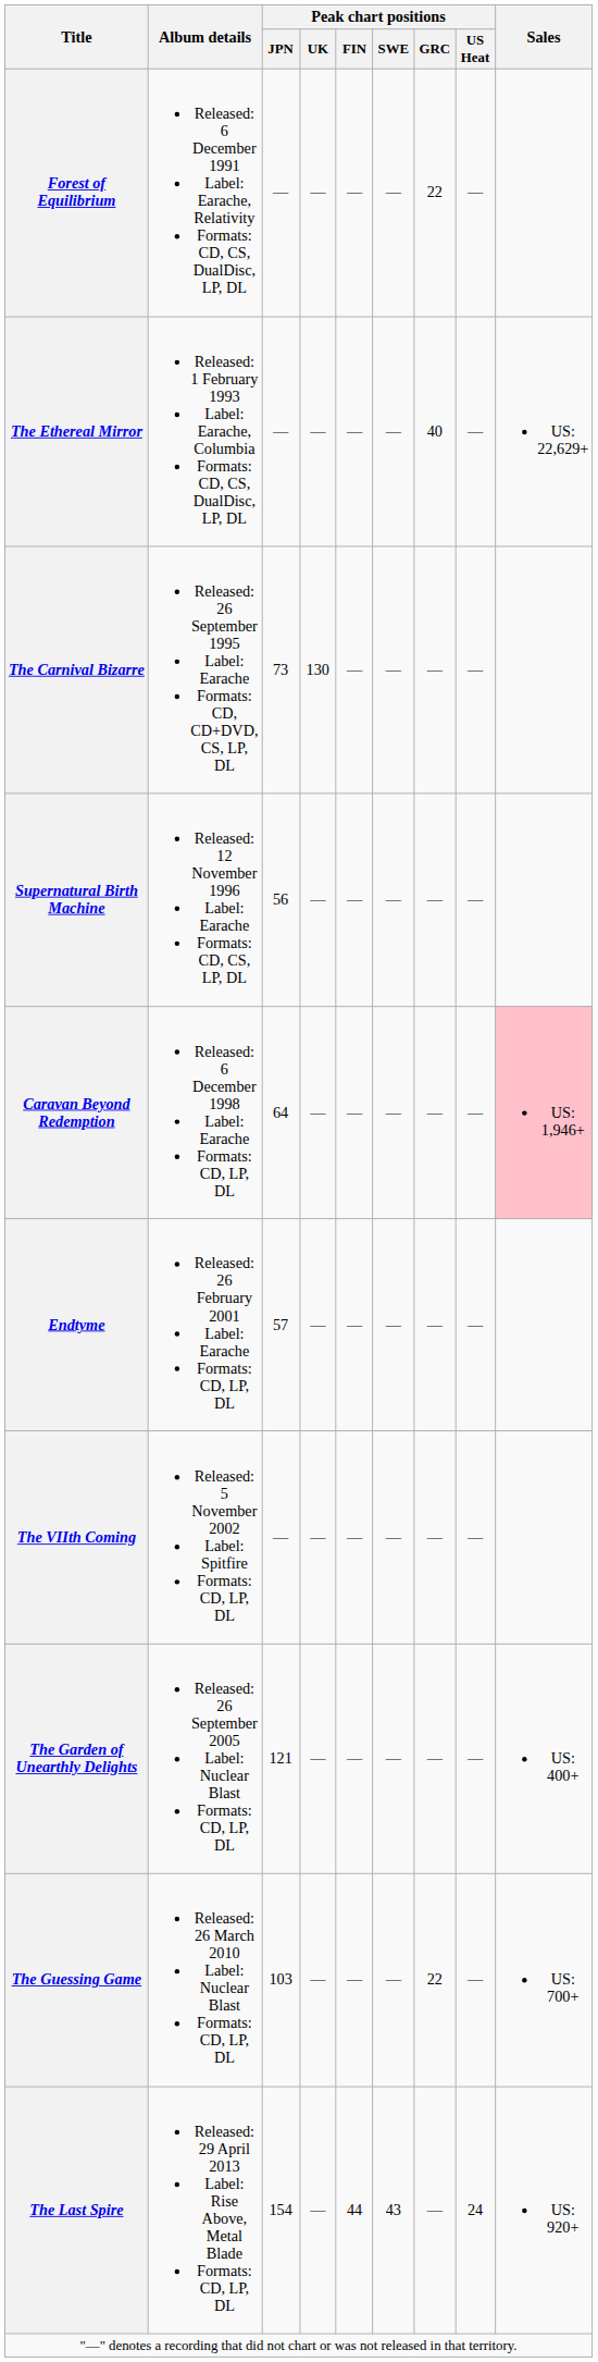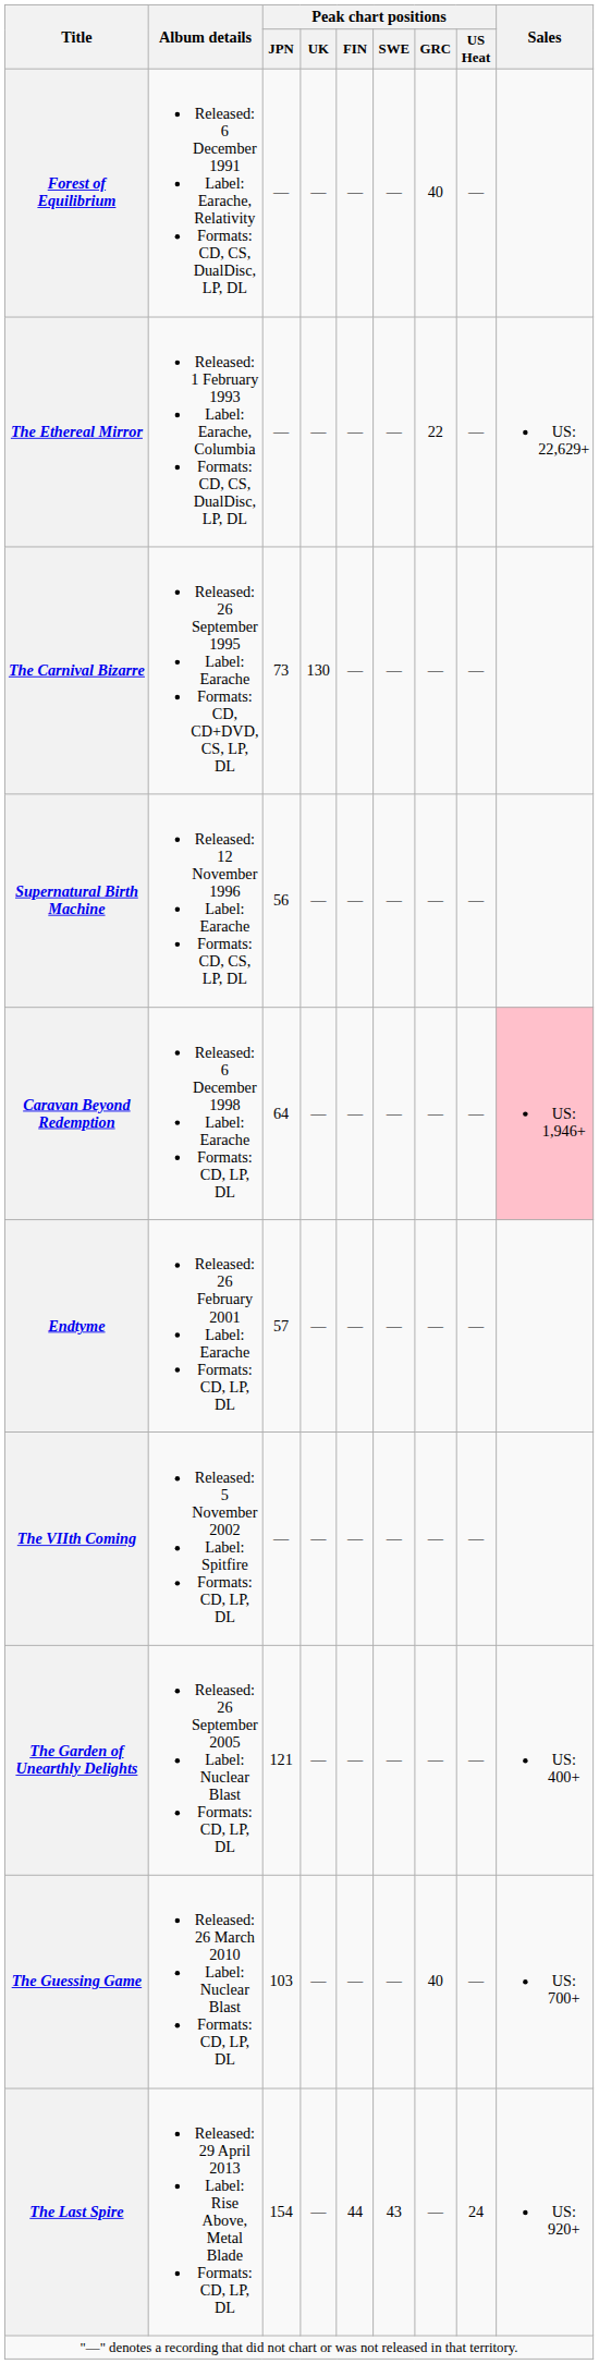Forest of Equilibrium | Peak chart positions / GRC: 22 -> 40
The Ethereal Mirror | Peak chart positions / GRC: 40 -> 22
The Guessing Game | Peak chart positions / GRC: 22 -> 40
